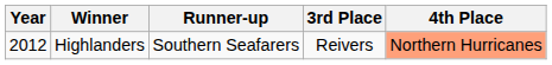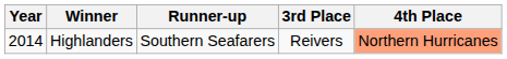Highlanders | Year: 2012 -> 2014
